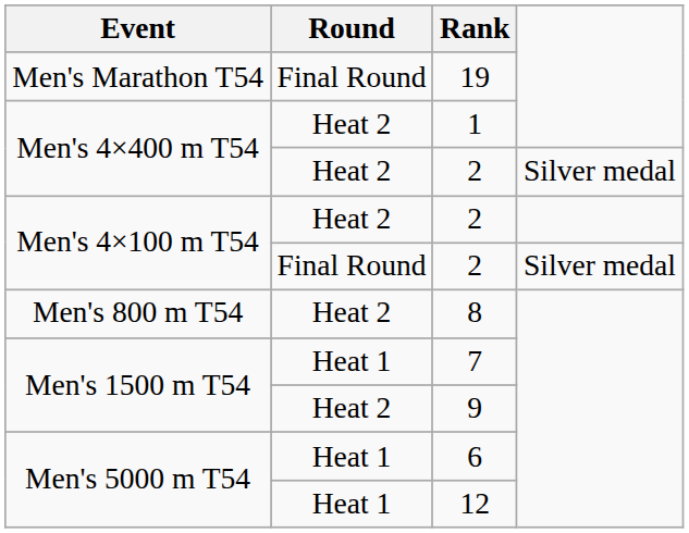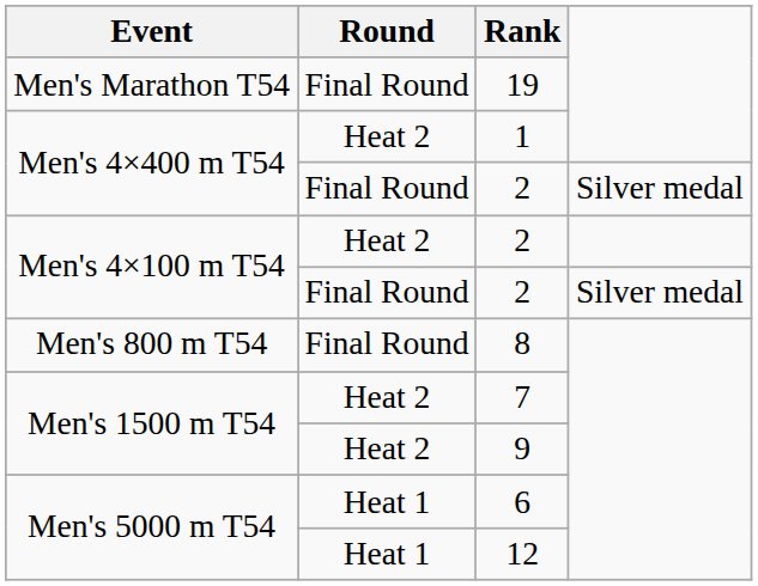Men's 4×400 m T54 / 2 | Round: Heat 2 -> Final Round
8 | Round: Heat 2 -> Final Round
7 | Round: Heat 1 -> Heat 2
